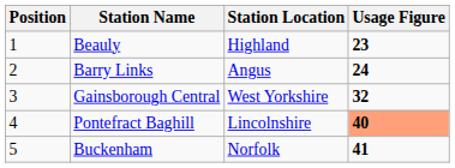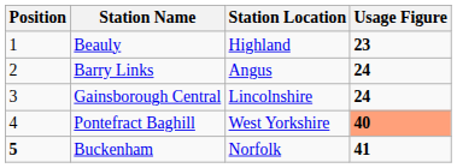Gainsborough Central | Station Location: West Yorkshire -> Lincolnshire
Gainsborough Central | Usage Figure: 32 -> 24
Pontefract Baghill | Station Location: Lincolnshire -> West Yorkshire
Buckenham | Position: normal -> bold
